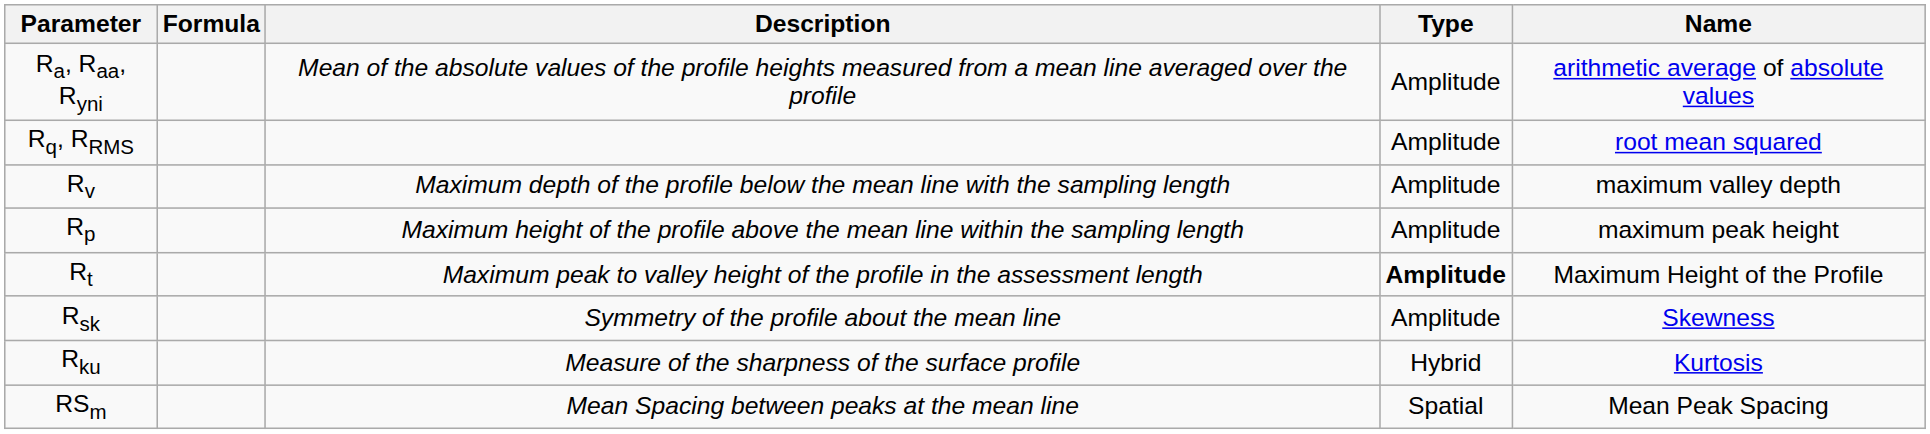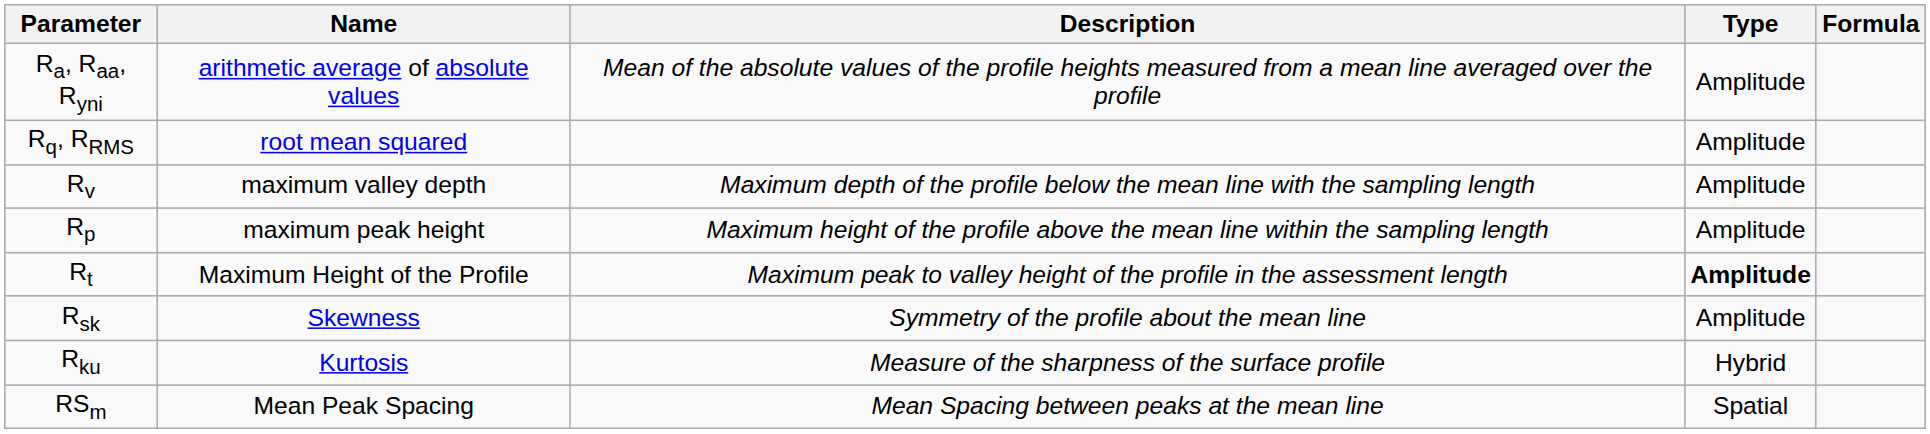columns swapped: Name <-> Formula
